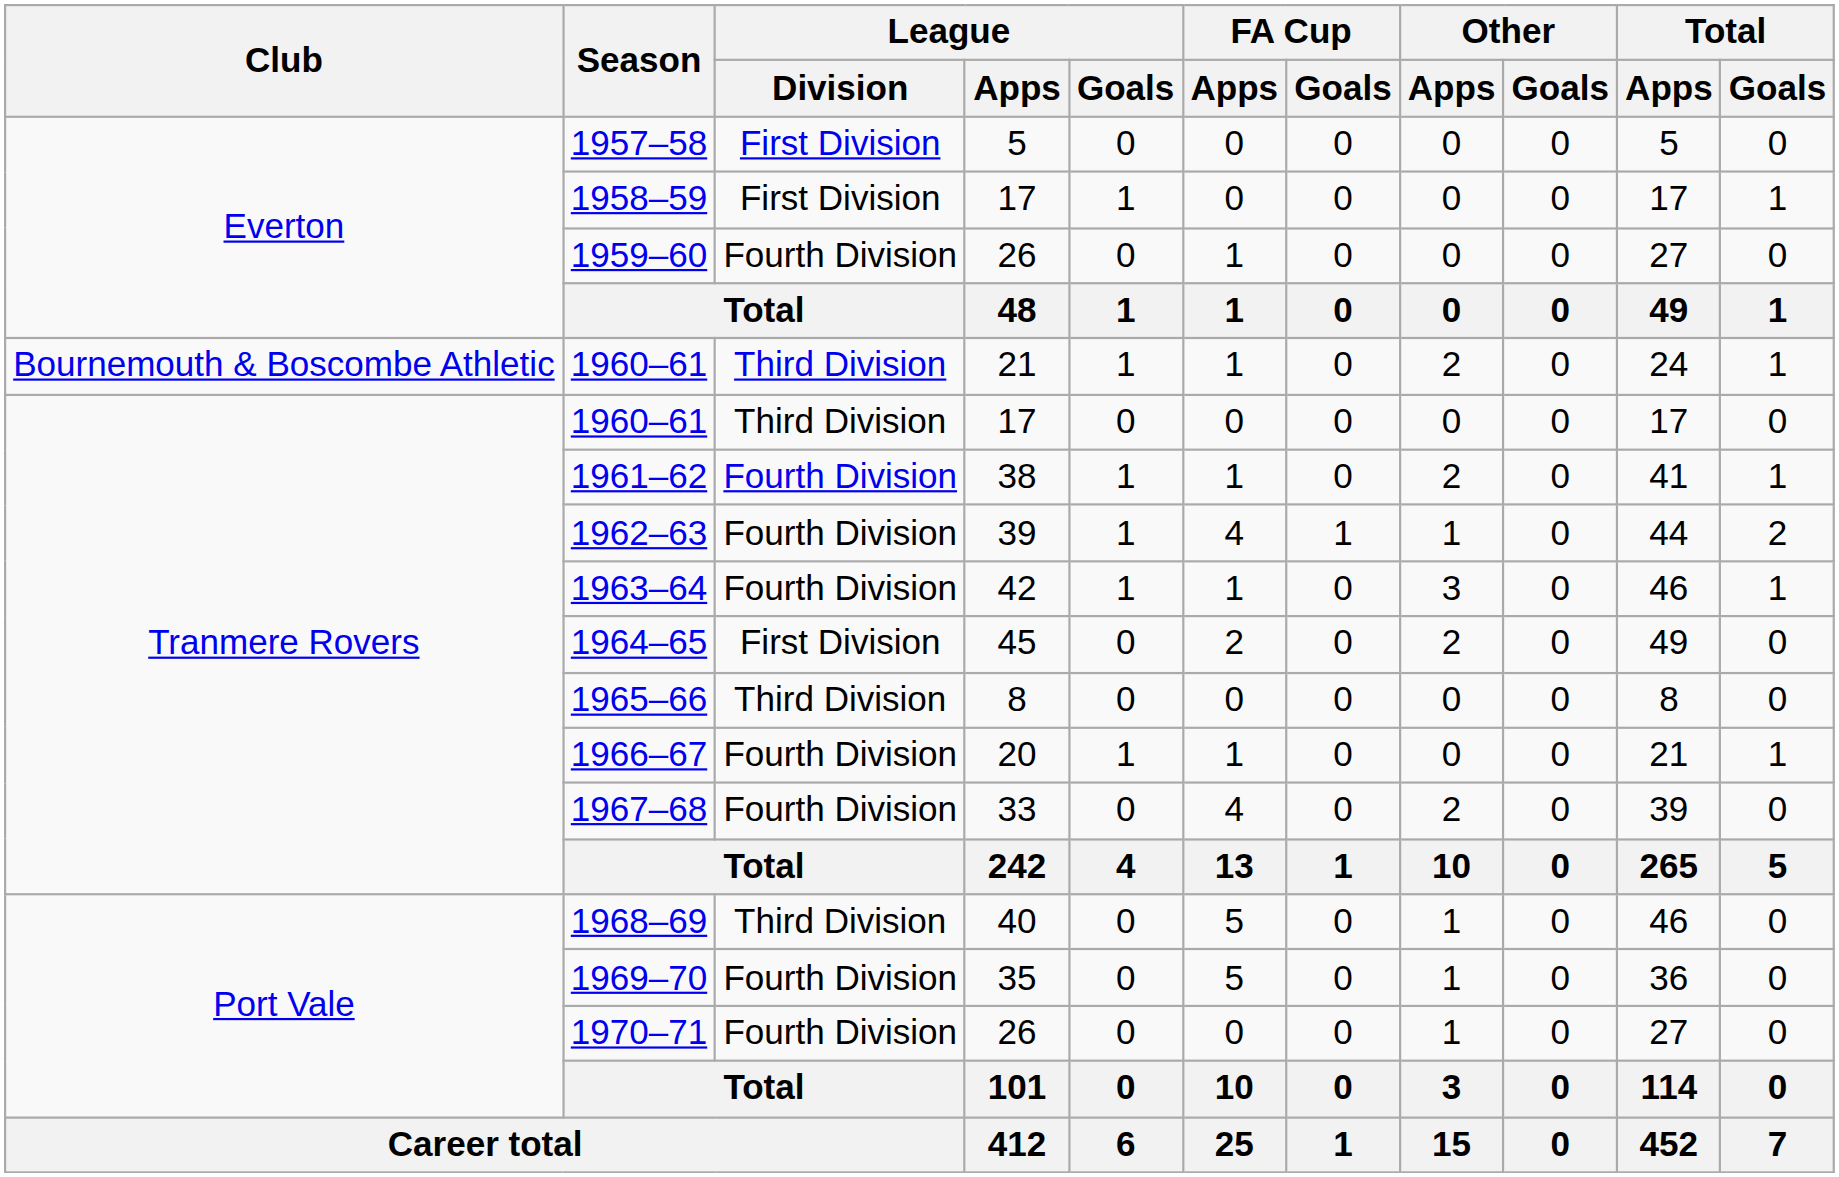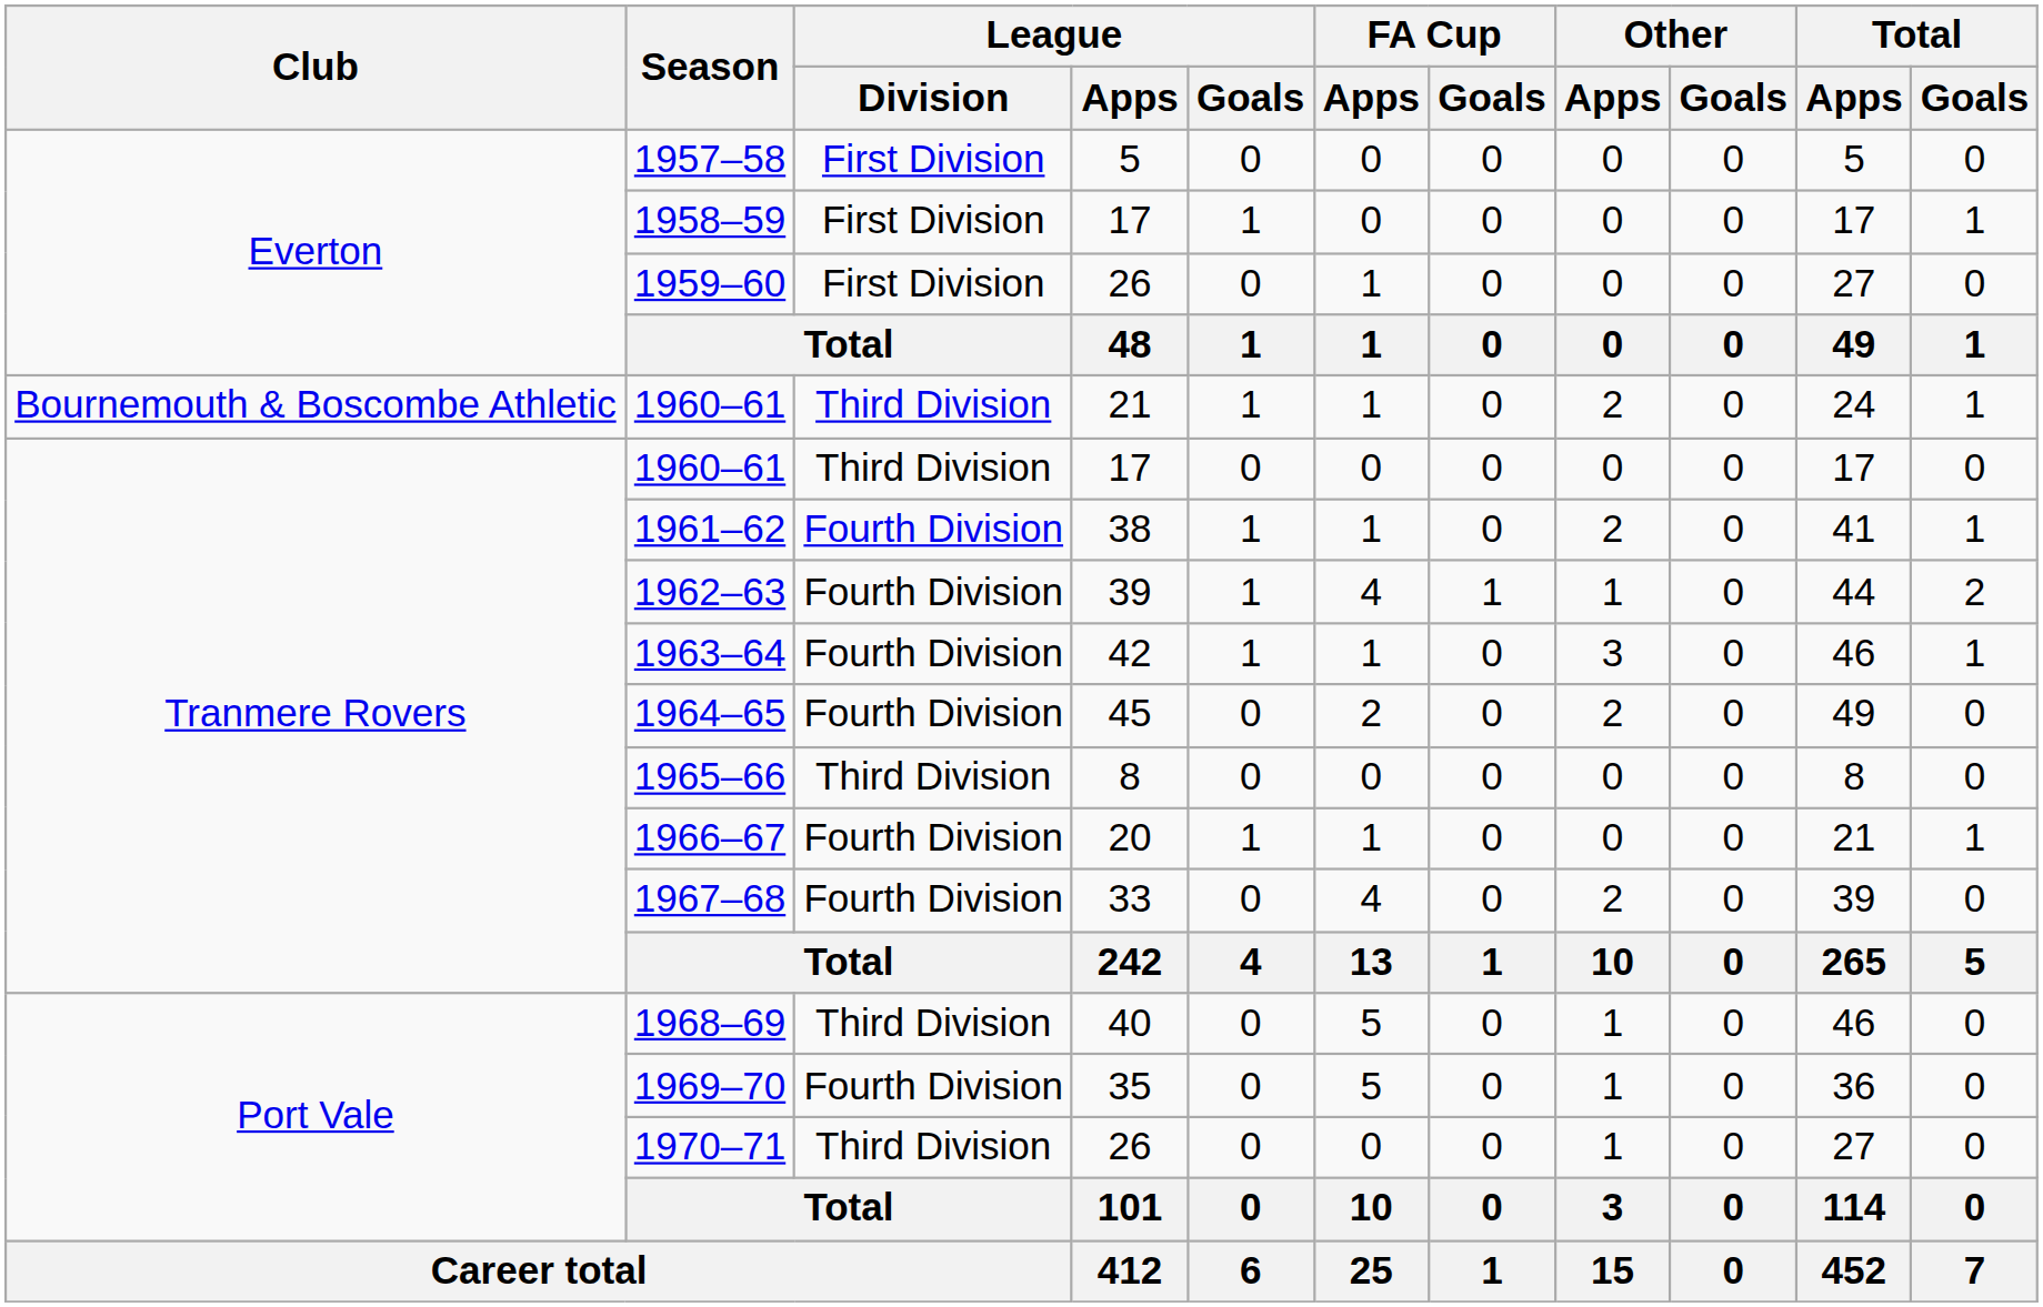1959–60 | League / Division: Fourth Division -> First Division
1964–65 | League / Division: First Division -> Fourth Division
1970–71 | League / Division: Fourth Division -> Third Division
